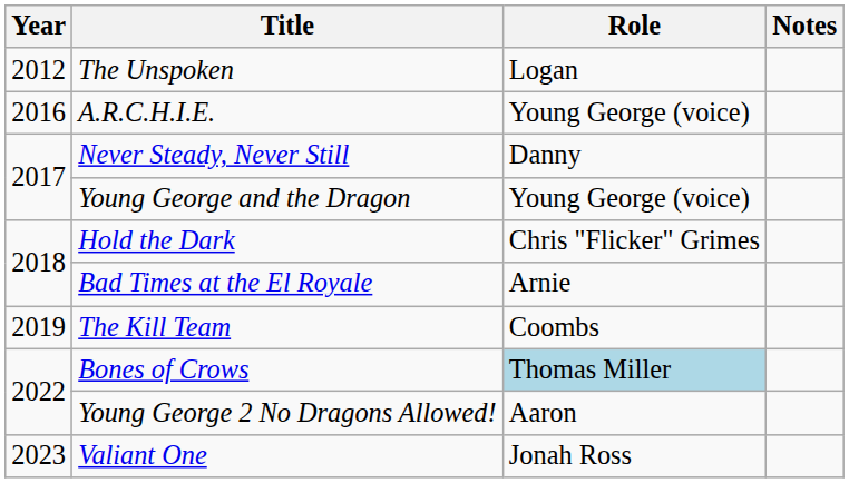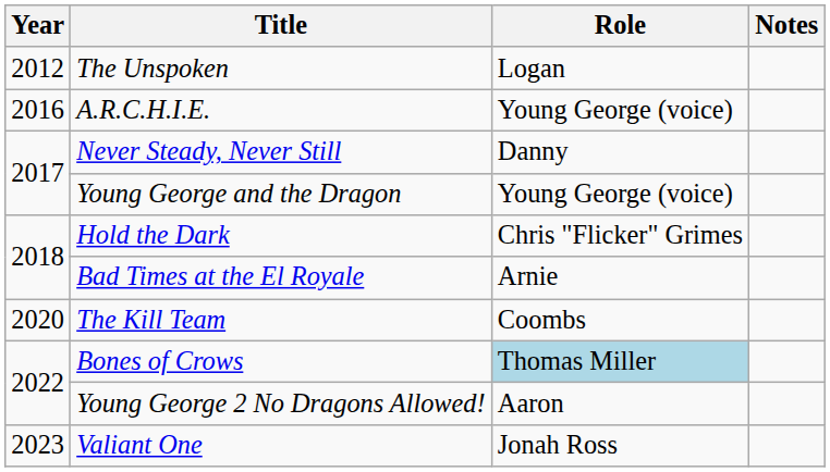The Kill Team | Year: 2019 -> 2020
